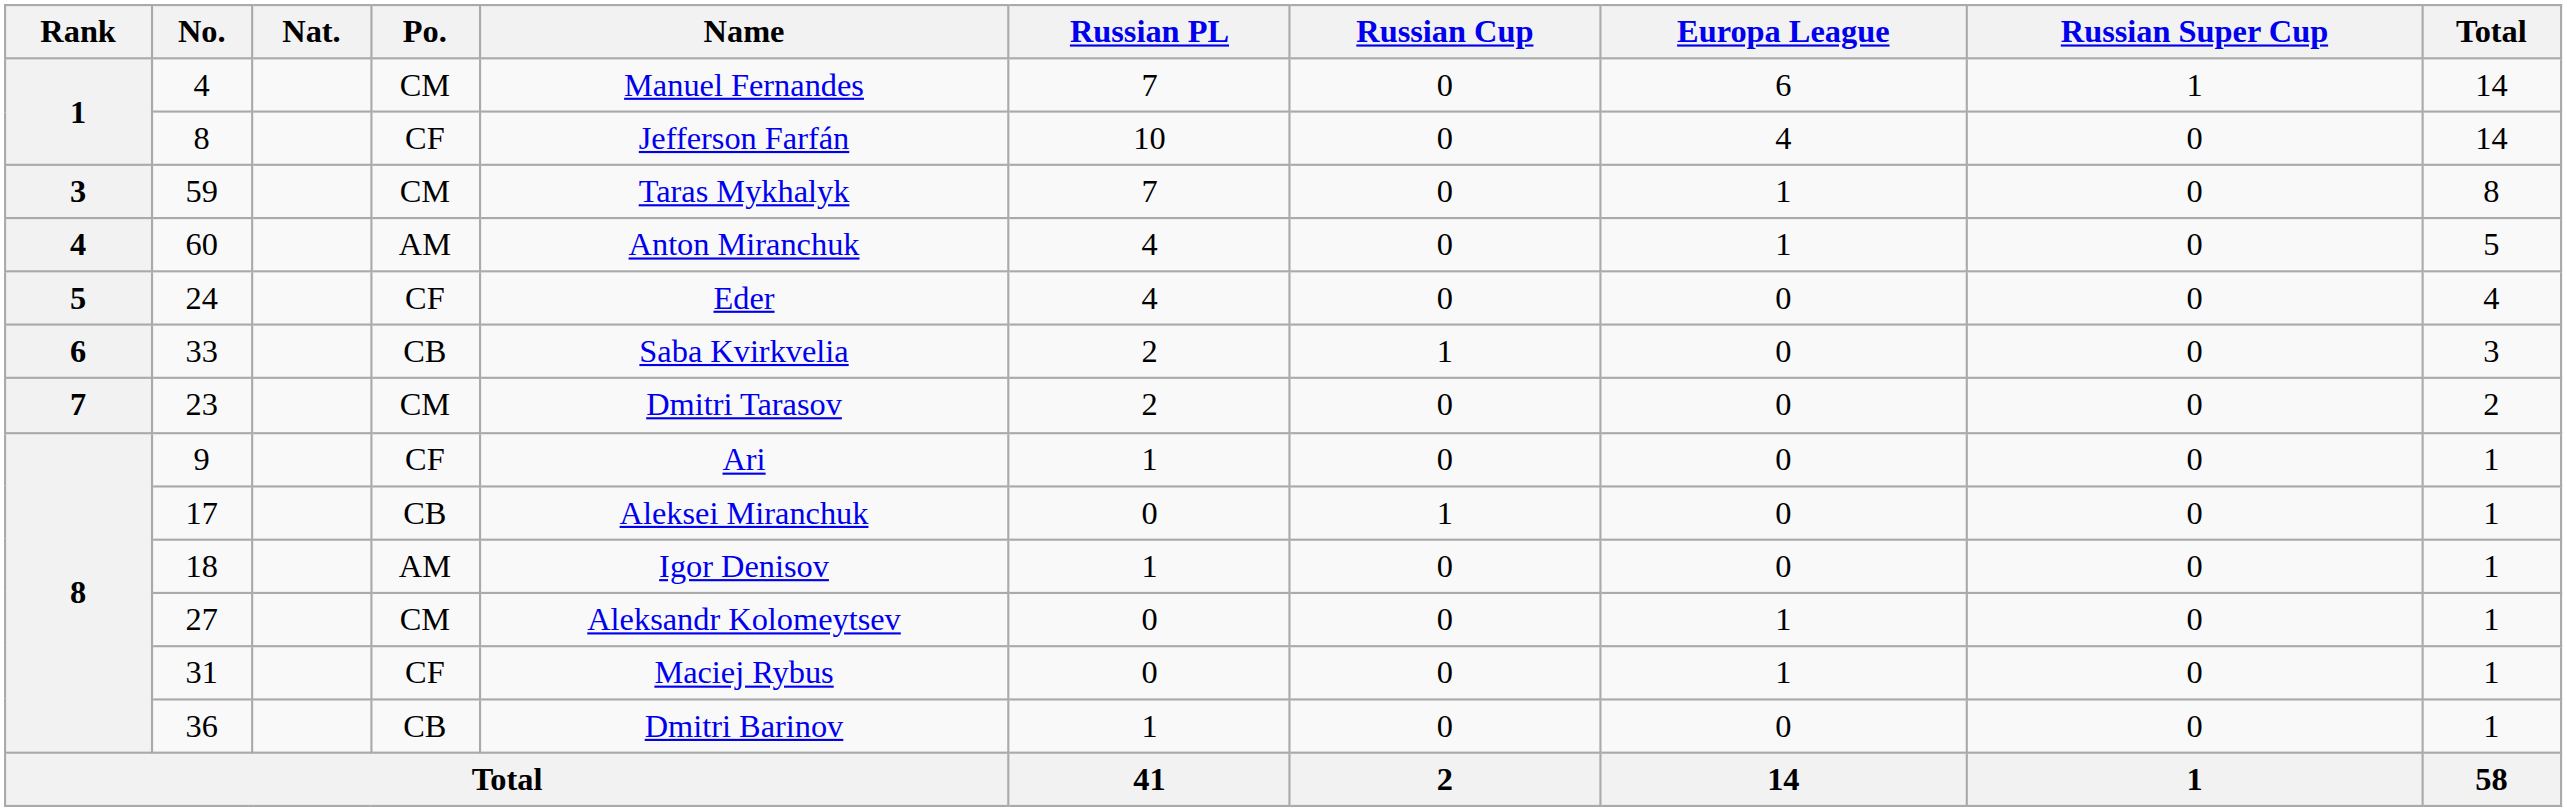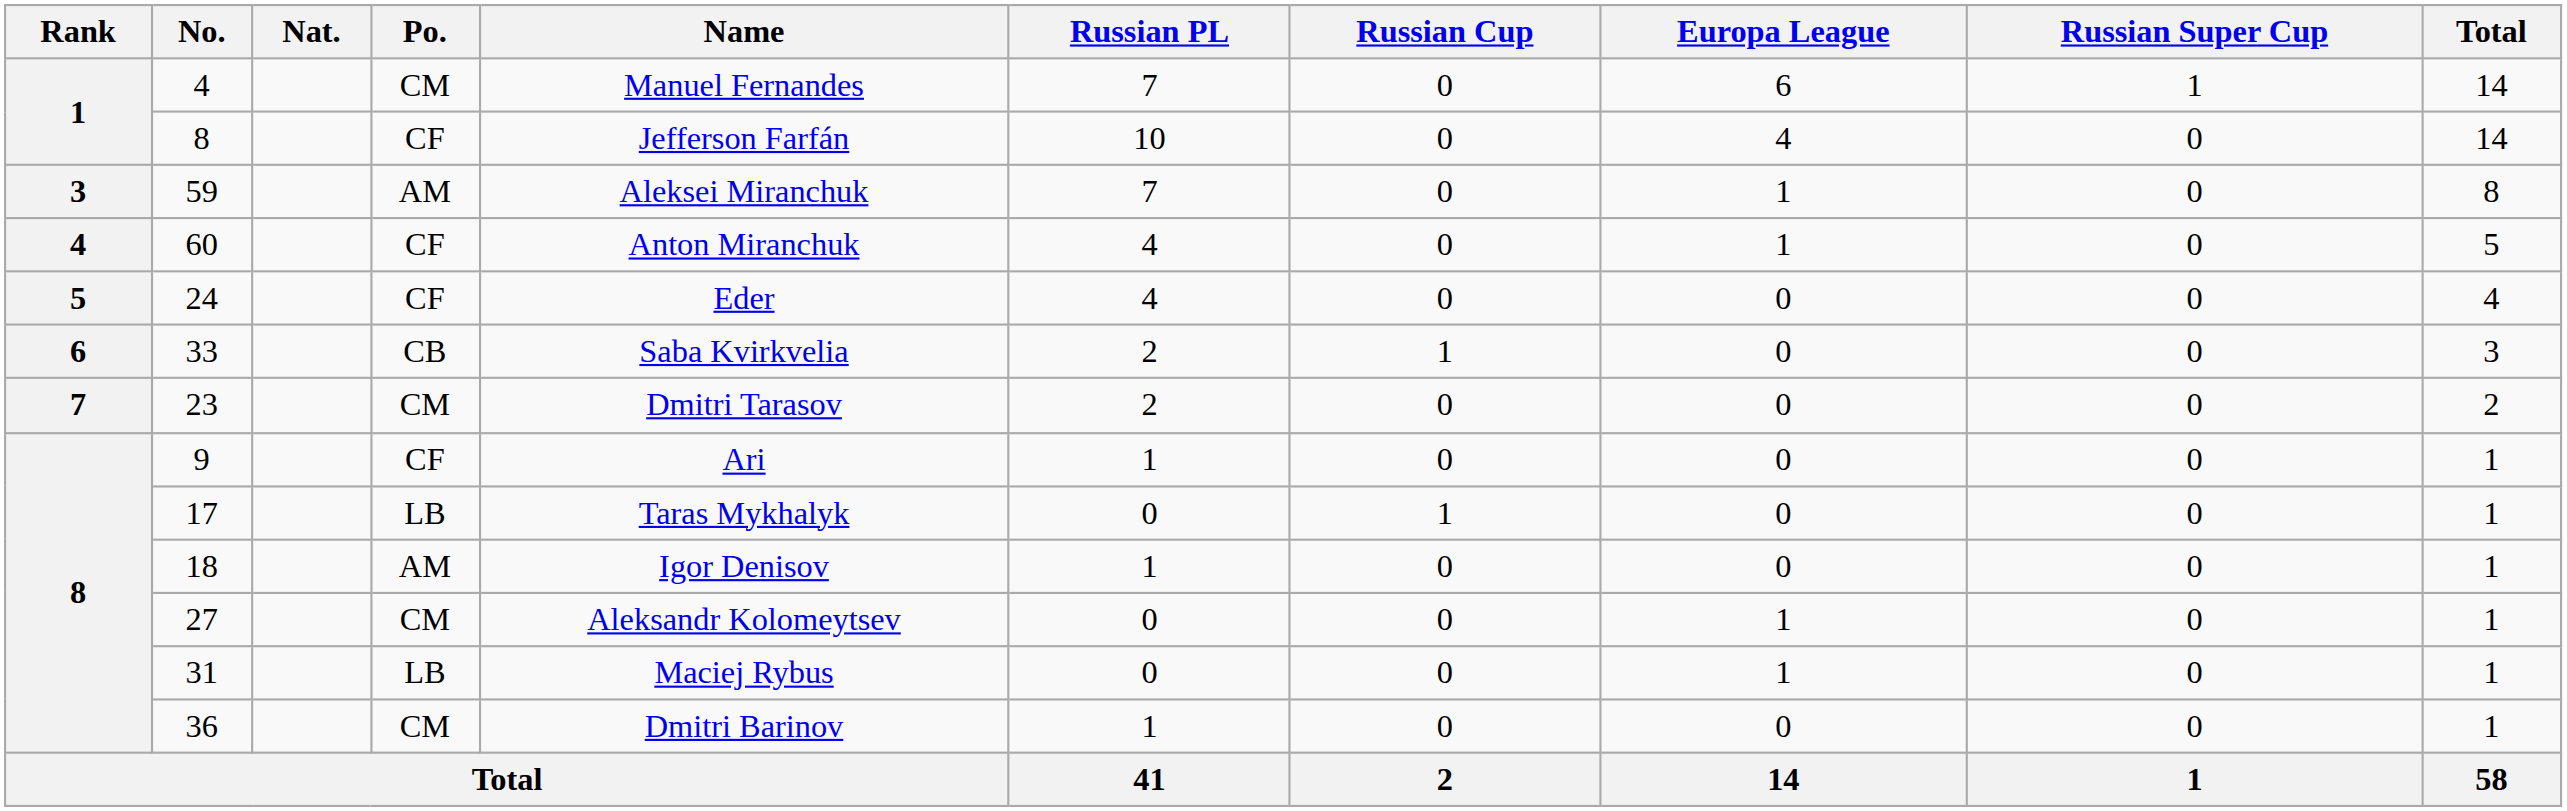59 | Po.: CM -> AM
59 | Name: Taras Mykhalyk -> Aleksei Miranchuk
60 | Po.: AM -> CF
17 | Po.: CB -> LB
17 | Name: Aleksei Miranchuk -> Taras Mykhalyk
31 | Po.: CF -> LB
36 | Po.: CB -> CM
